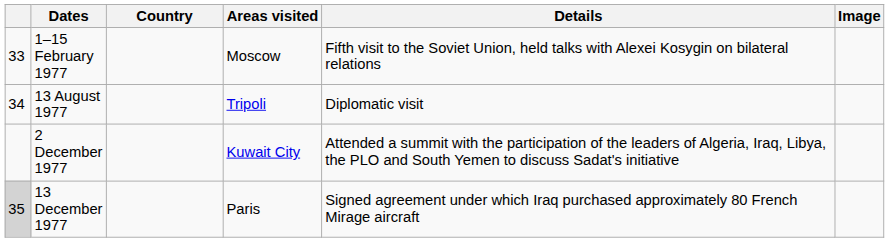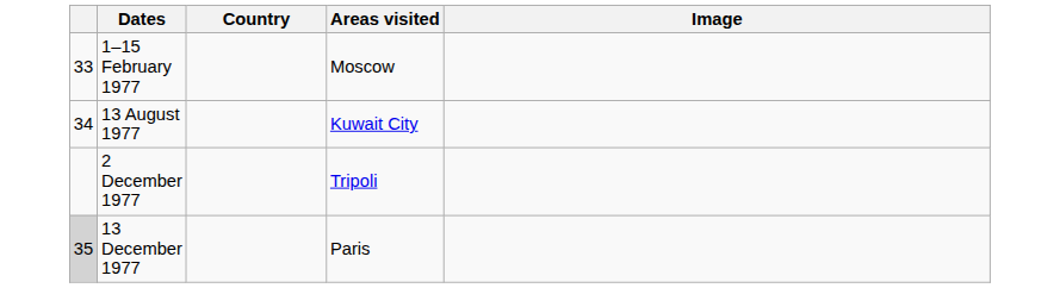- column: Details | Fifth visit to the Soviet Union, held talks with Alexei Kosygin on bilateral relations | Diplomatic visit | Attended a summit with the participation of the leaders of Algeria, Iraq, Libya, the PLO and South Yemen to discuss Sadat's initiative | Signed agreement under which Iraq purchased approximately 80 French Mirage aircraft
13 August 1977 | Areas visited: Tripoli -> Kuwait City
2 December 1977 | Areas visited: Kuwait City -> Tripoli
